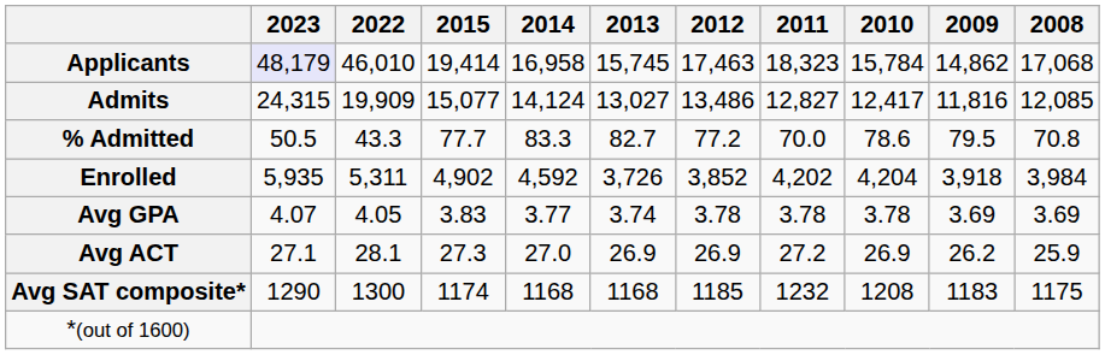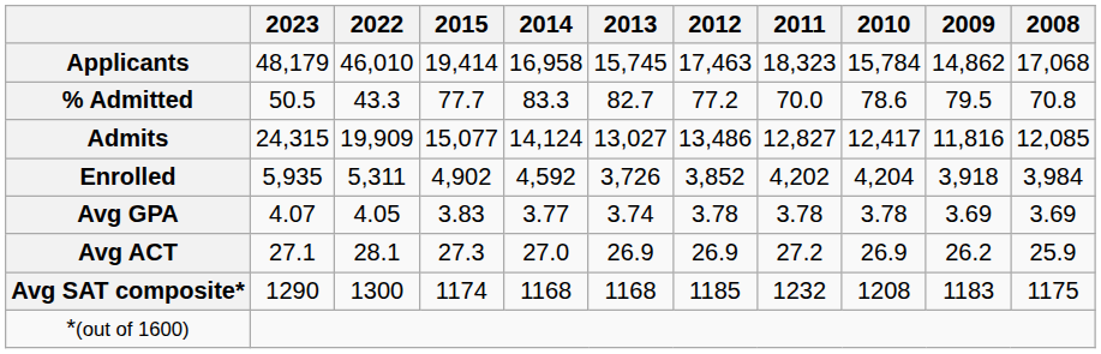Applicants | 2023: lavender background -> no background
rows swapped: Admits <-> % Admitted
